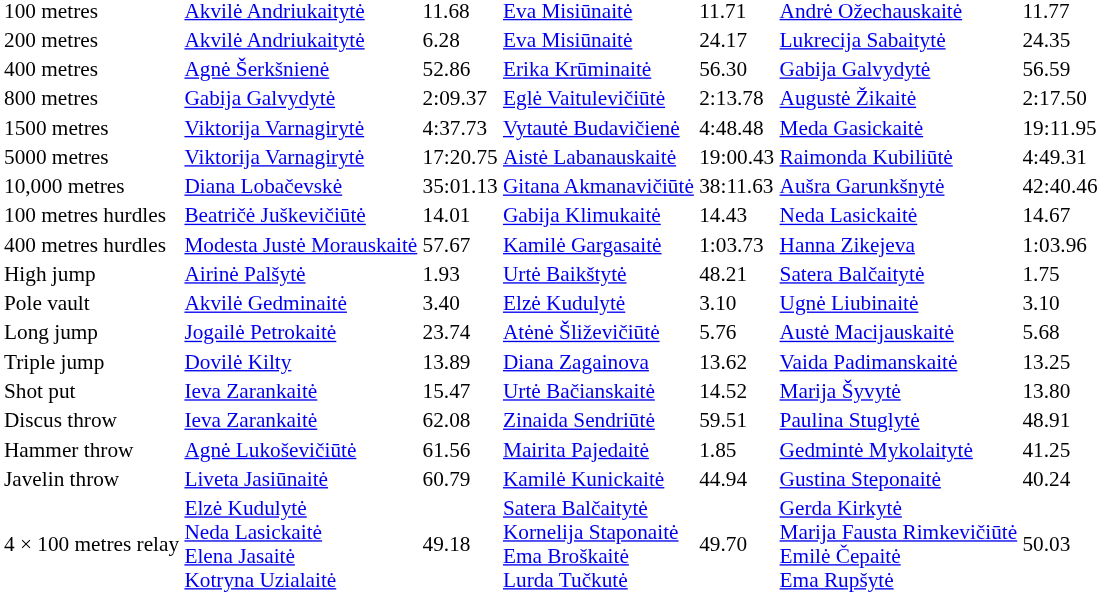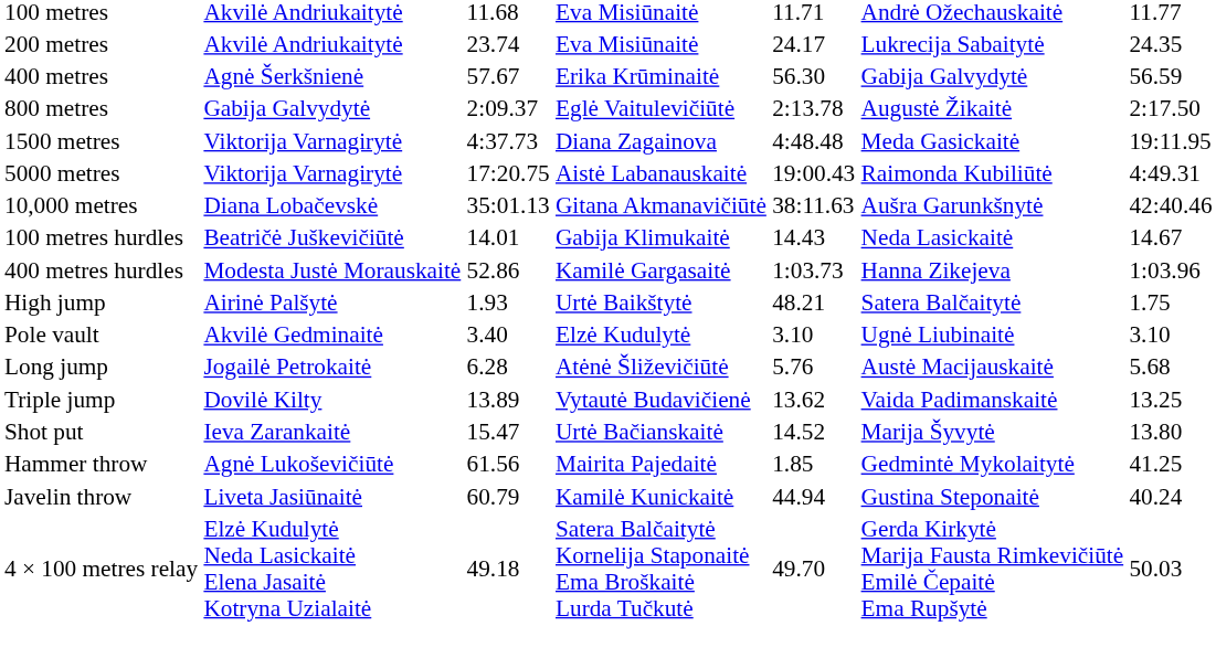200 metres | column 3: 6.28 -> 23.74
400 metres | column 3: 52.86 -> 57.67
1500 metres | column 4: Vytautė Budavičienė -> Diana Zagainova
400 metres hurdles | column 3: 57.67 -> 52.86
Long jump | column 3: 23.74 -> 6.28
Triple jump | column 4: Diana Zagainova -> Vytautė Budavičienė
- row: Discus throw | Ieva Zarankaitė | 62.08 | Zinaida Sendriūtė | 59.51 | Paulina Stuglytė | 48.91
